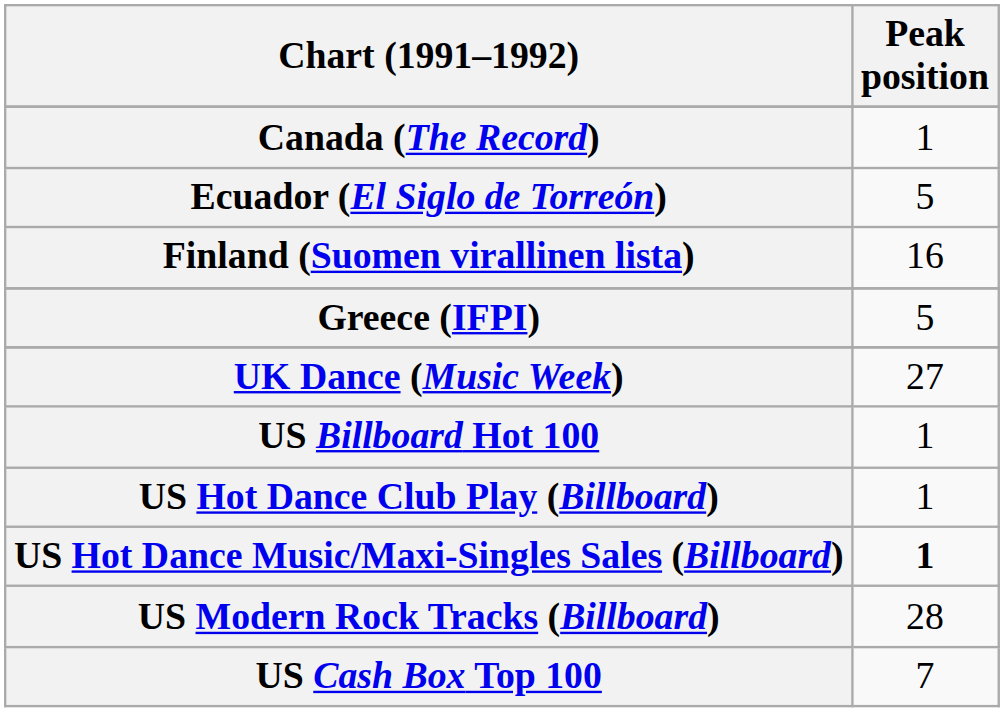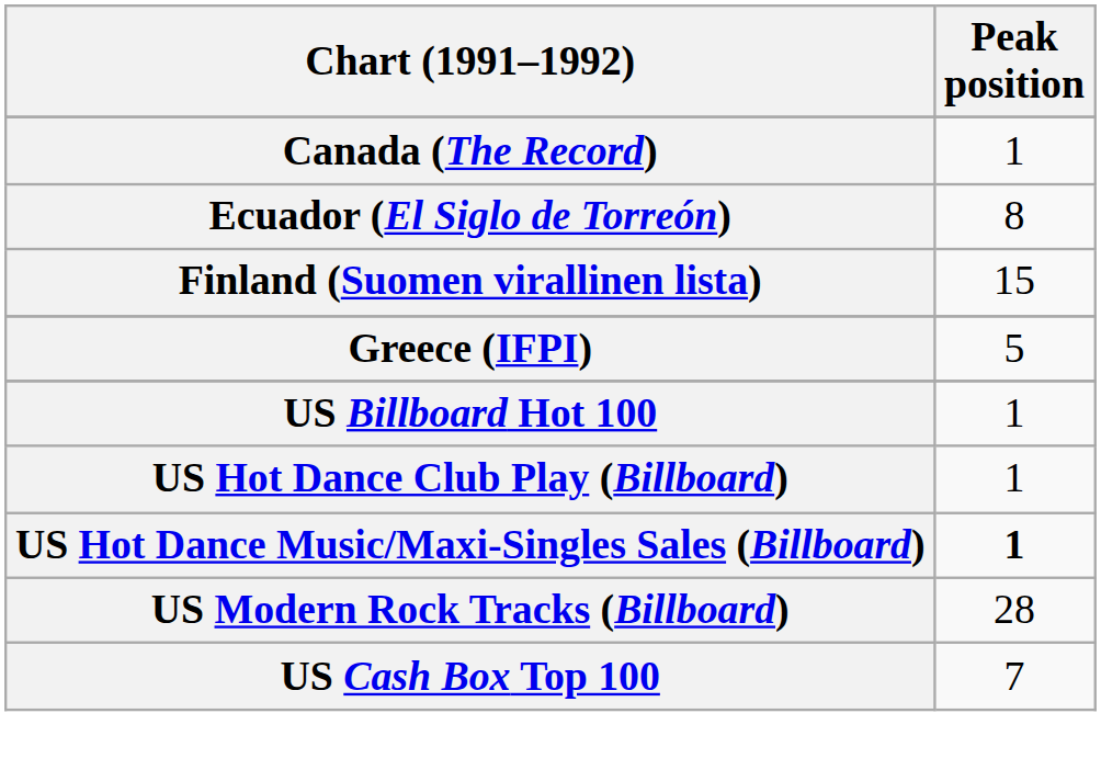Ecuador (El Siglo de Torreón) | Peak position: 5 -> 8
Finland (Suomen virallinen lista) | Peak position: 16 -> 15
- row: UK Dance (Music Week) | 27
